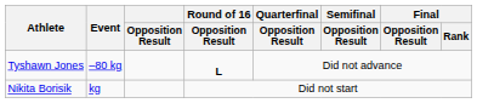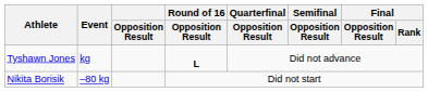Tyshawn Jones | Event: –80 kg -> kg
Nikita Borisik | Event: kg -> –80 kg
